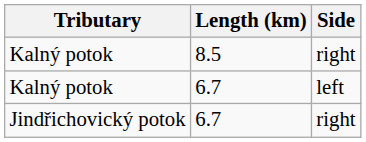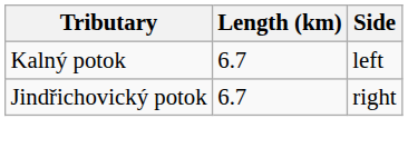- row: Kalný potok | 8.5 | right
